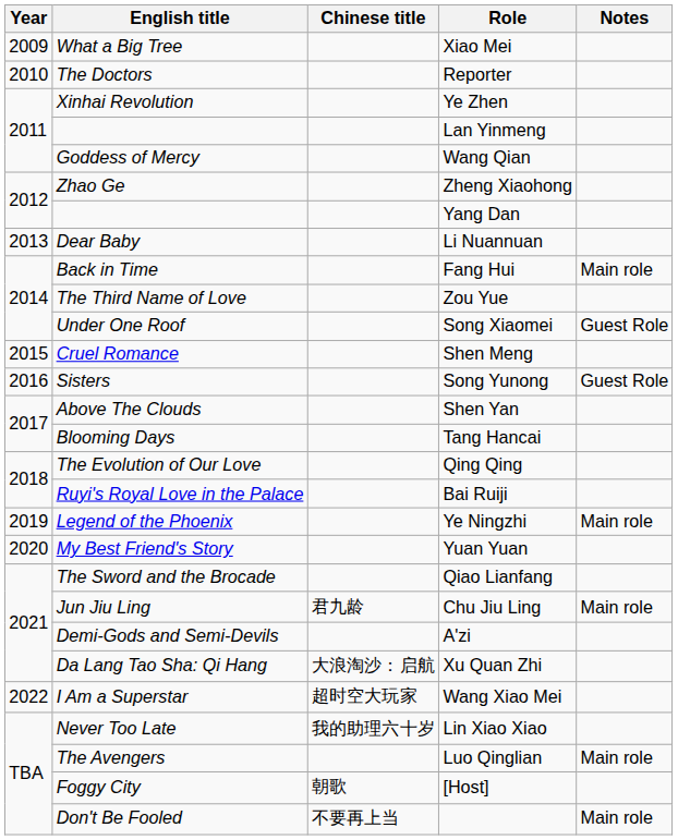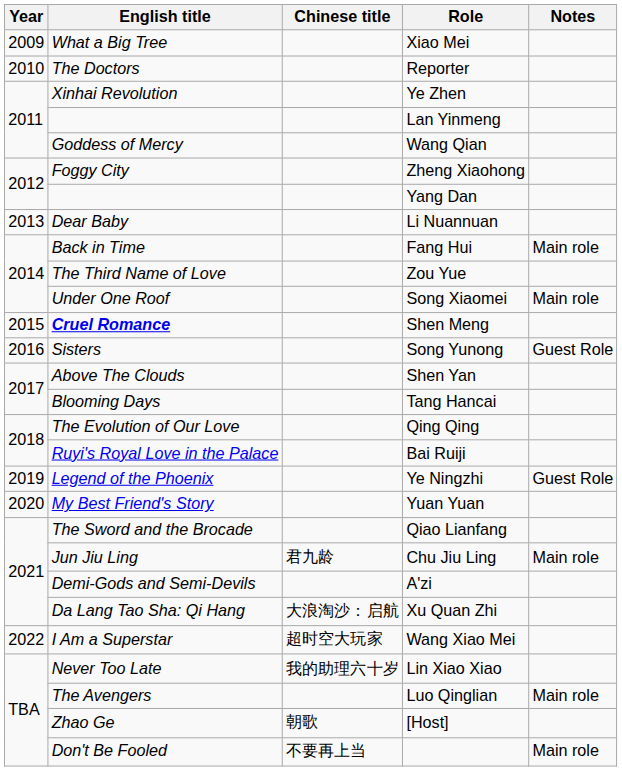Zheng Xiaohong | English title: Zhao Ge -> Foggy City
Song Xiaomei | Notes: Guest Role -> Main role
Shen Meng | English title: normal -> bold
Ye Ningzhi | Notes: Main role -> Guest Role
[Host] | English title: Foggy City -> Zhao Ge
